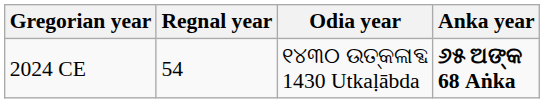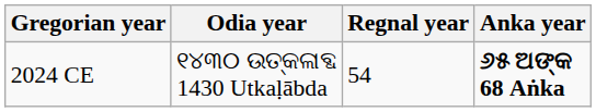columns swapped: Regnal year <-> Odia year
